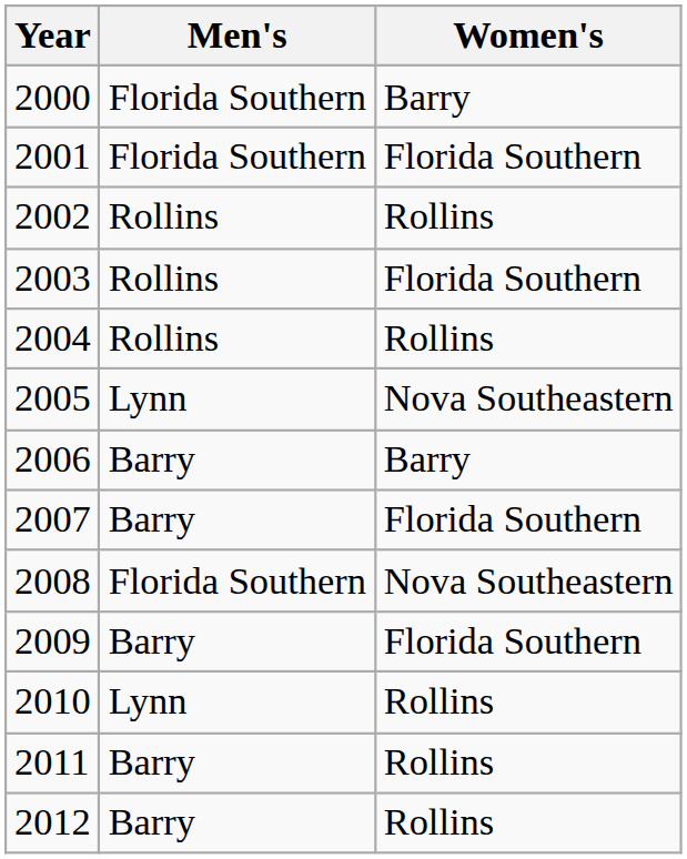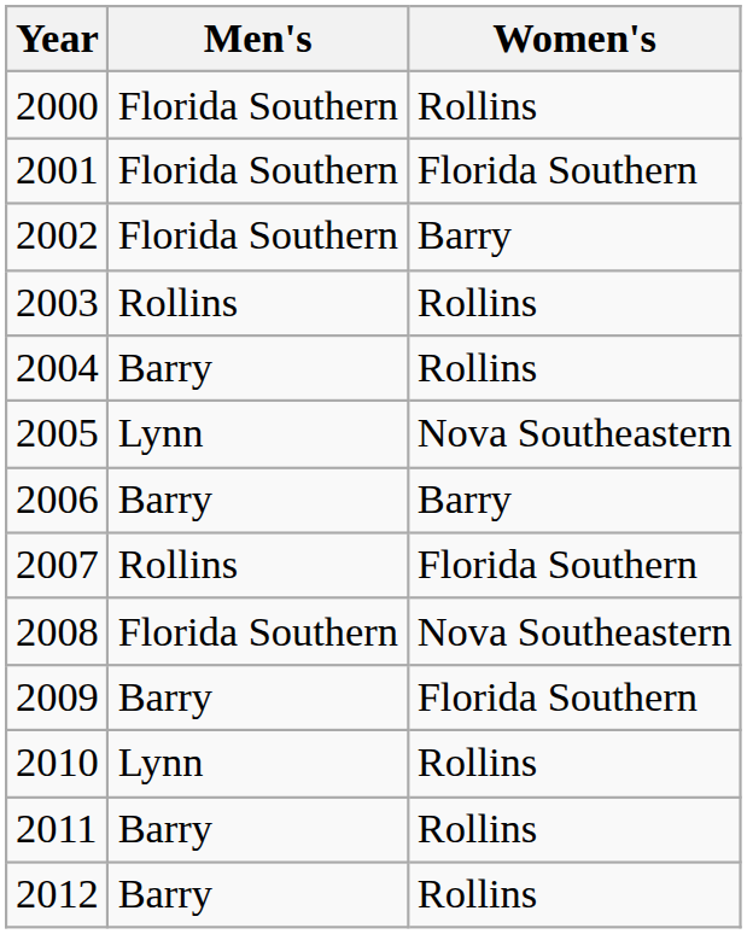2000 | Women's: Barry -> Rollins
2002 | Men's: Rollins -> Florida Southern
2002 | Women's: Rollins -> Barry
2003 | Women's: Florida Southern -> Rollins
2004 | Men's: Rollins -> Barry
2007 | Men's: Barry -> Rollins
